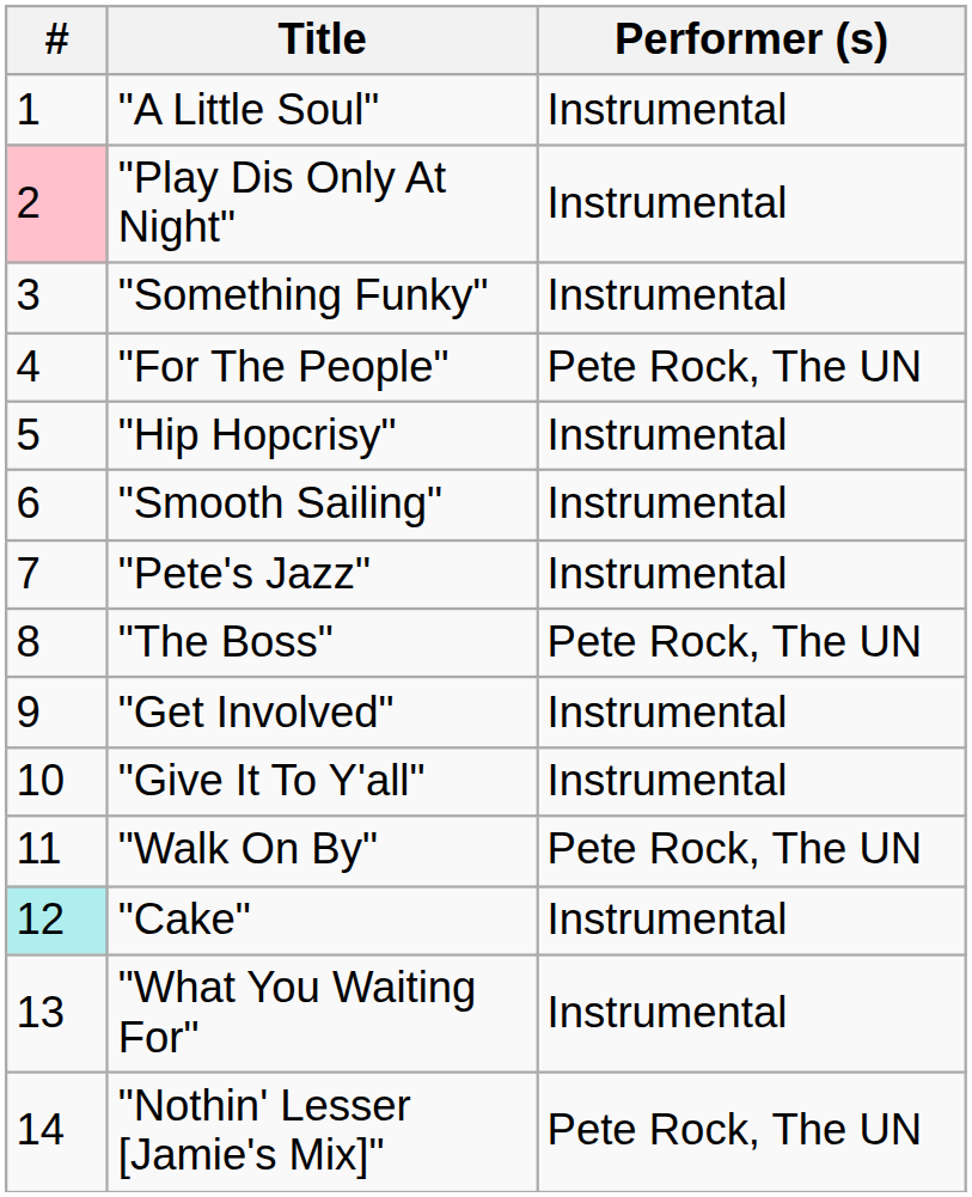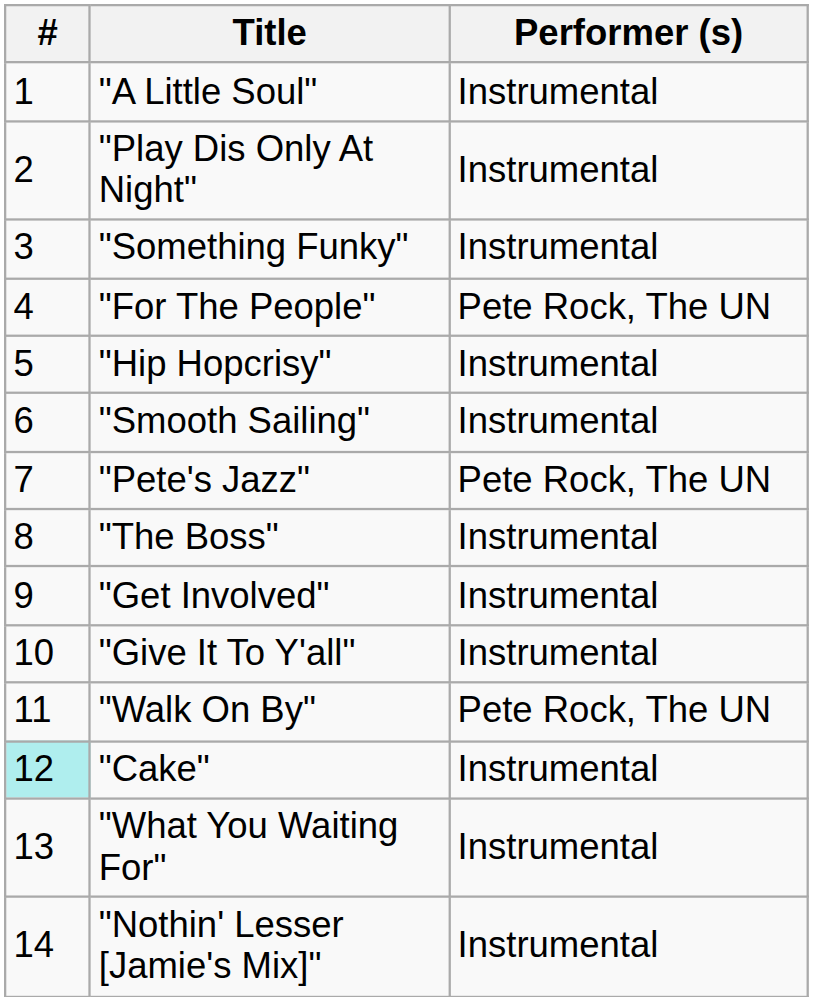"Play Dis Only At Night" | #: pink background -> no background
"Pete's Jazz" | Performer (s): Instrumental -> Pete Rock, The UN
"The Boss" | Performer (s): Pete Rock, The UN -> Instrumental
"Nothin' Lesser [Jamie's Mix]" | Performer (s): Pete Rock, The UN -> Instrumental
